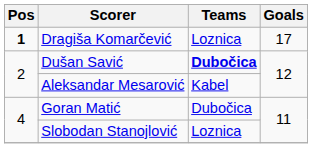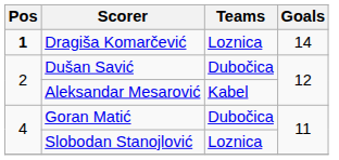Dragiša Komarčević | Goals: 17 -> 14
Dušan Savić | Teams: bold -> normal
